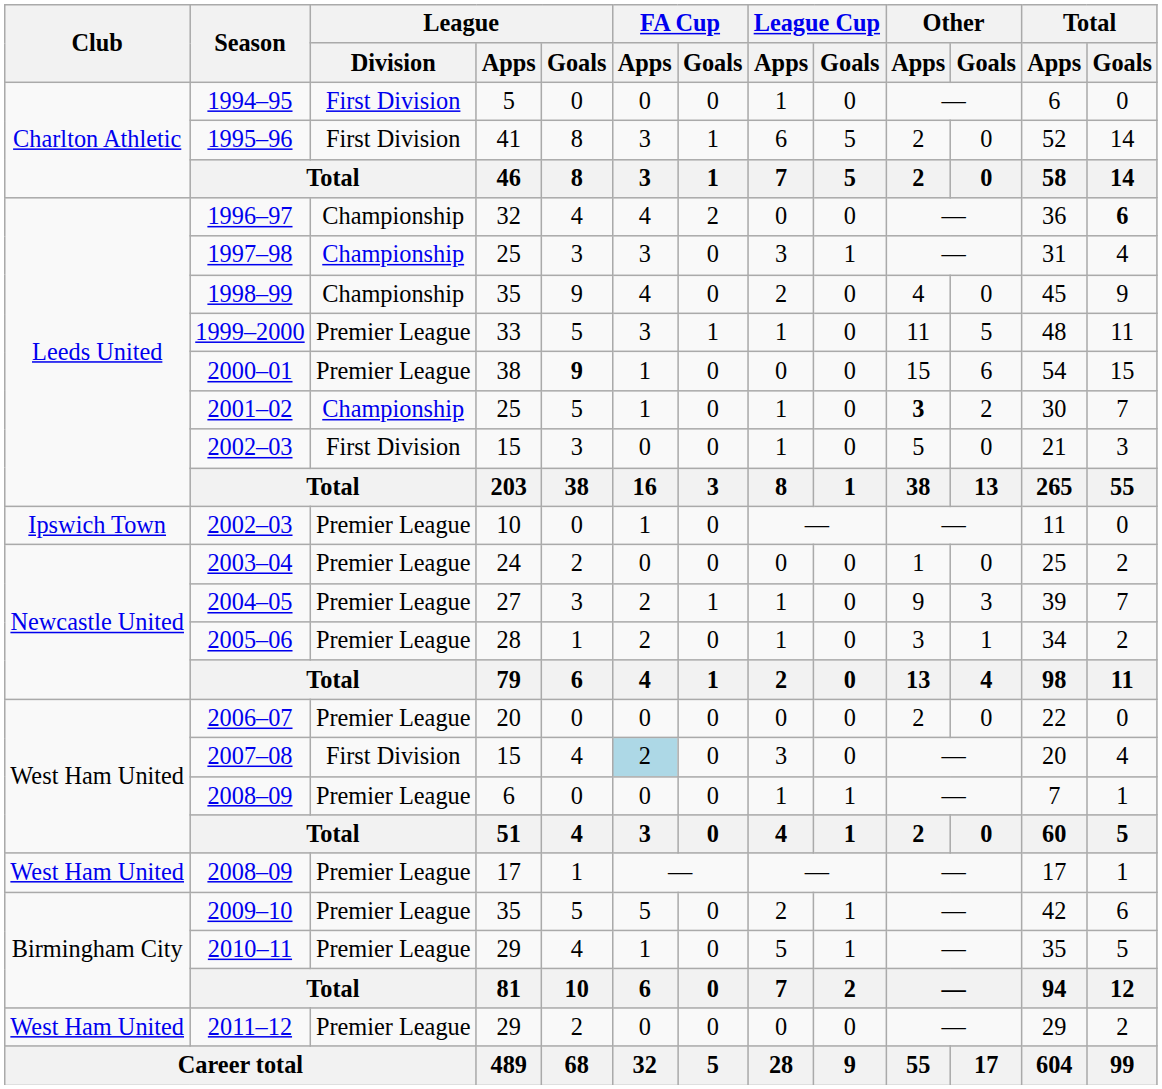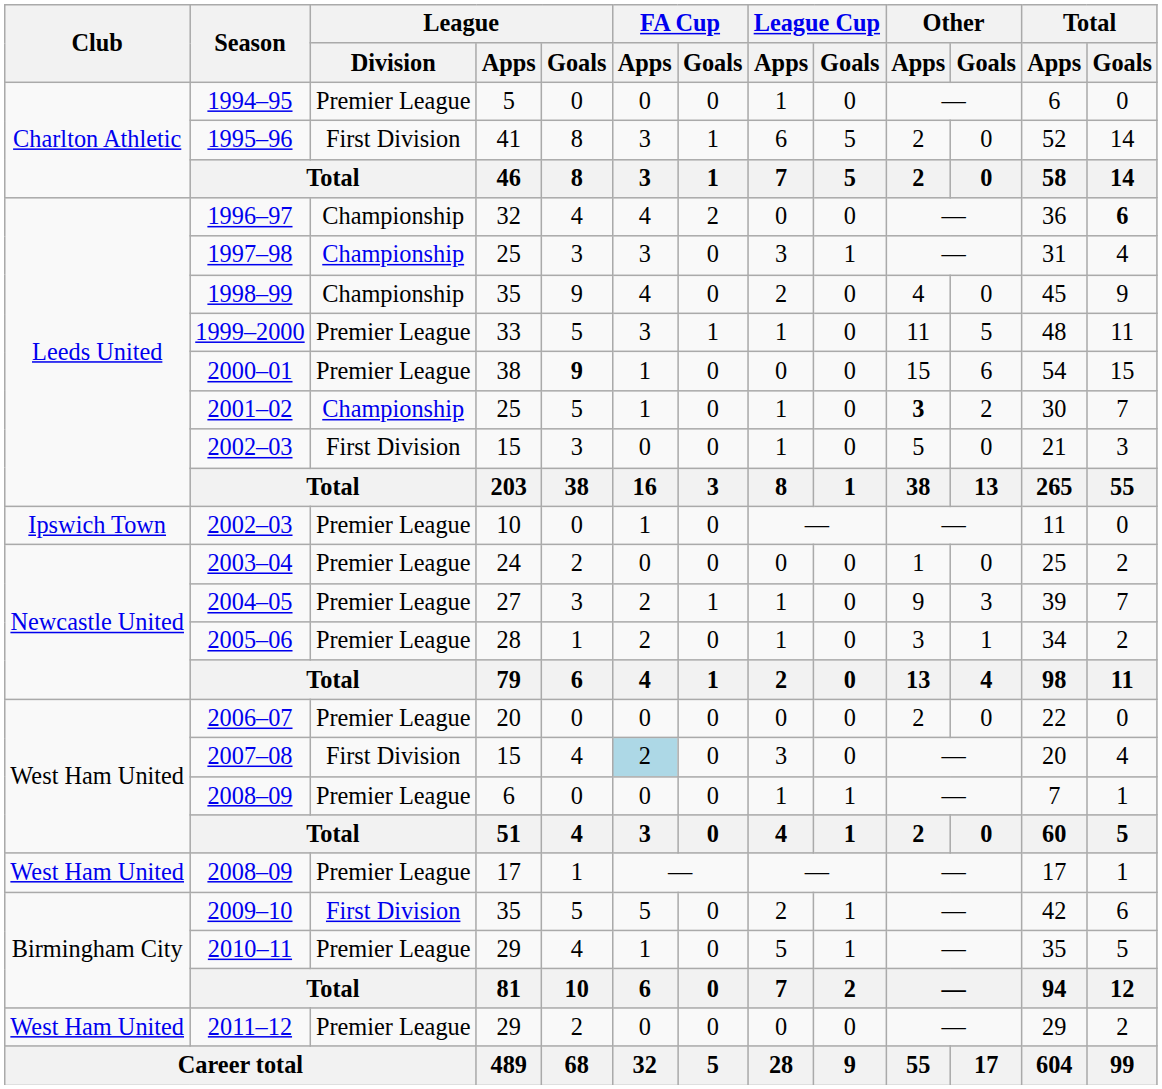1994–95 | League / Division: First Division -> Premier League
2009–10 | League / Division: Premier League -> First Division
